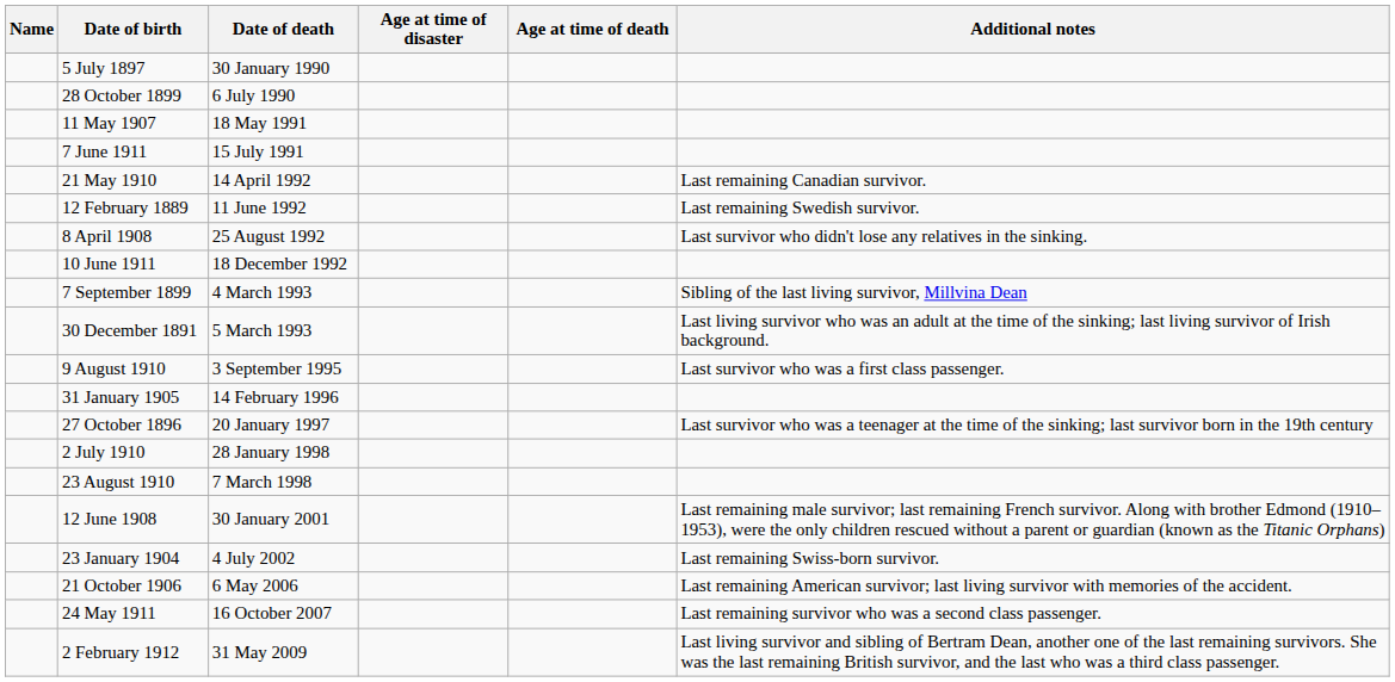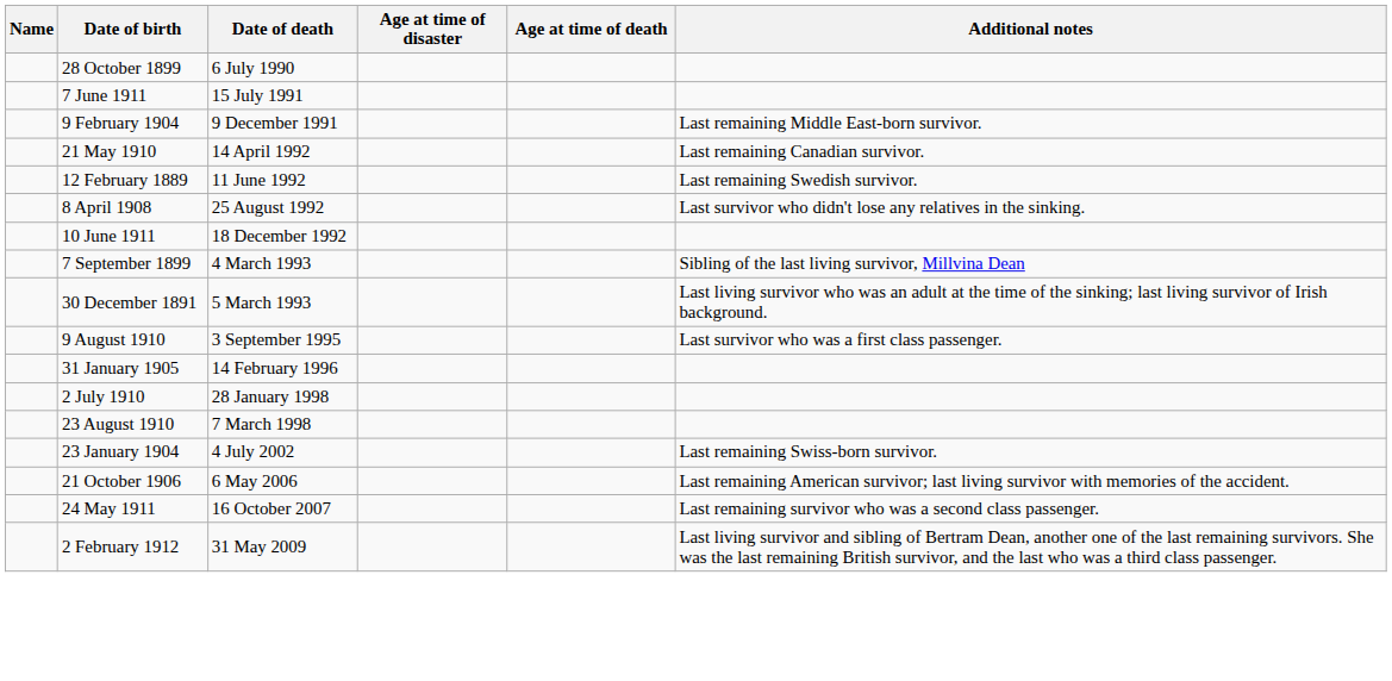- row: 5 July 1897 | 30 January 1990
- row: 11 May 1907 | 18 May 1991
+ row: 9 February 1904 | 9 December 1991 | Last remaining Middle East-born survivor.
- row: 27 October 1896 | 20 January 1997 | Last survivor who was a teenager at the time of the sinking; last survivor born in the 19th century
- row: 12 June 1908 | 30 January 2001 | Last remaining male survivor; last remaining French survivor. Along with brother Edmond (1910–1953), were the only children rescued without a parent or guardian (known as the Titanic Orphans)
